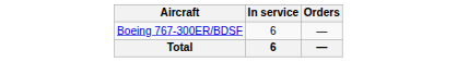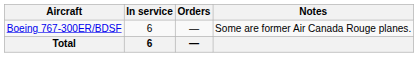+ column: Notes | Some are former Air Canada Rouge planes.
